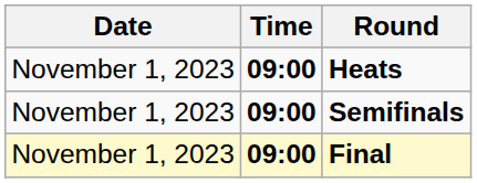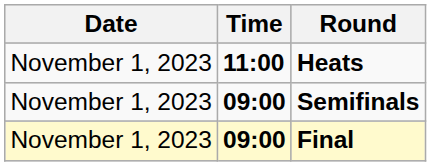Heats | Time: 09:00 -> 11:00
